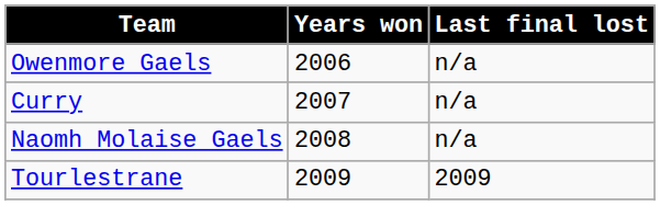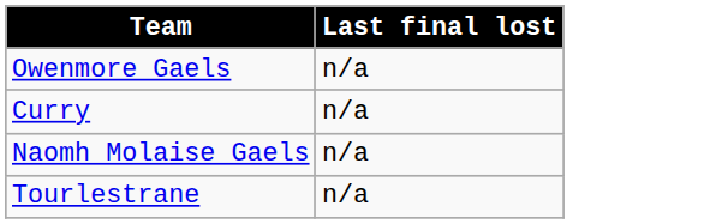- column: Years won | 2006 | 2007 | 2008 | 2009
Tourlestrane | Last final lost: 2009 -> n/a
